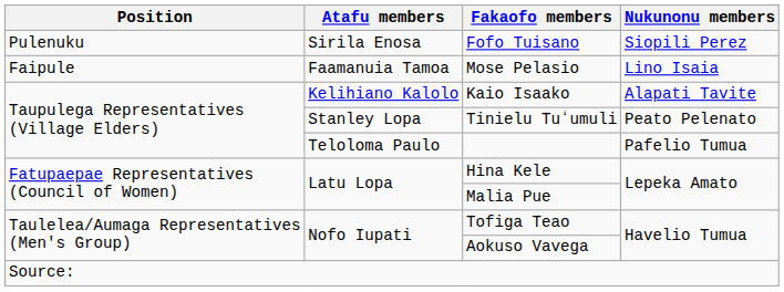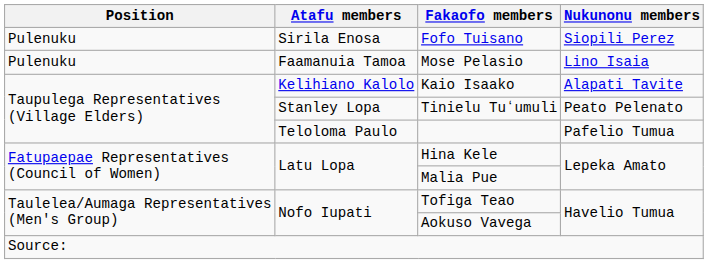Mose Pelasio | Position: Faipule -> Pulenuku
